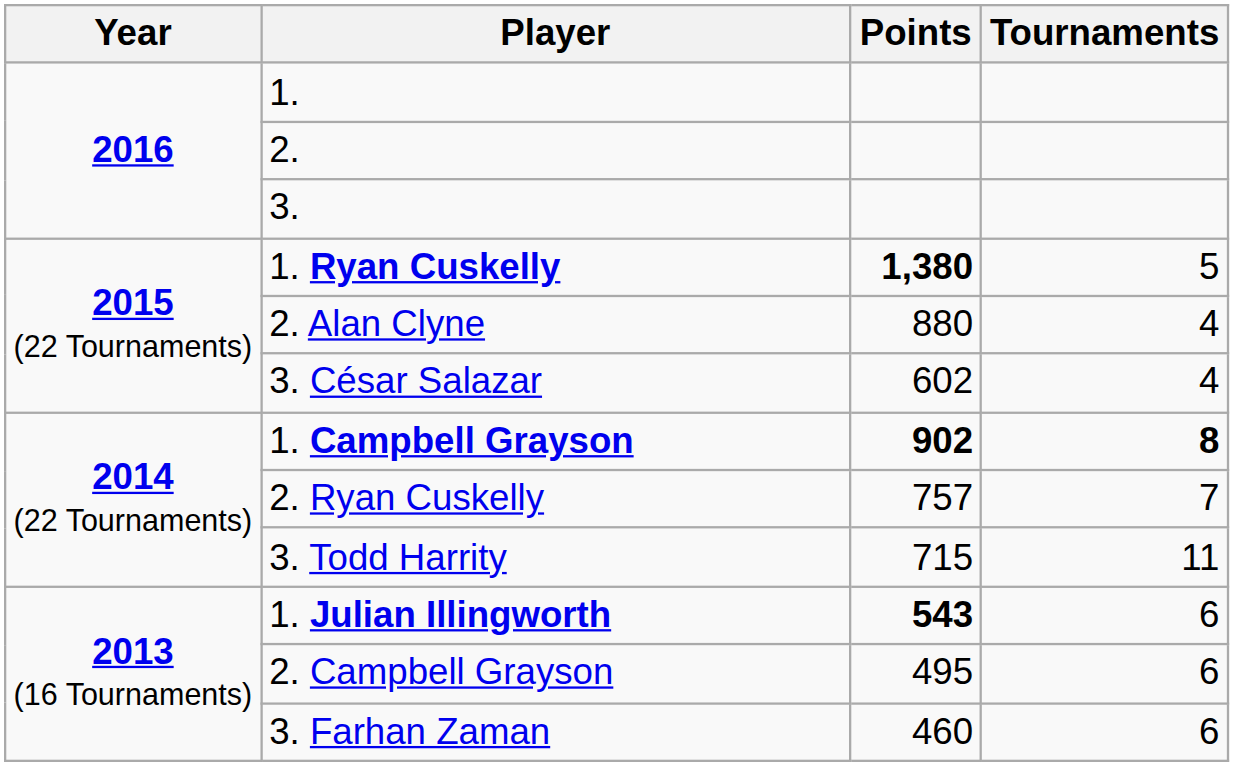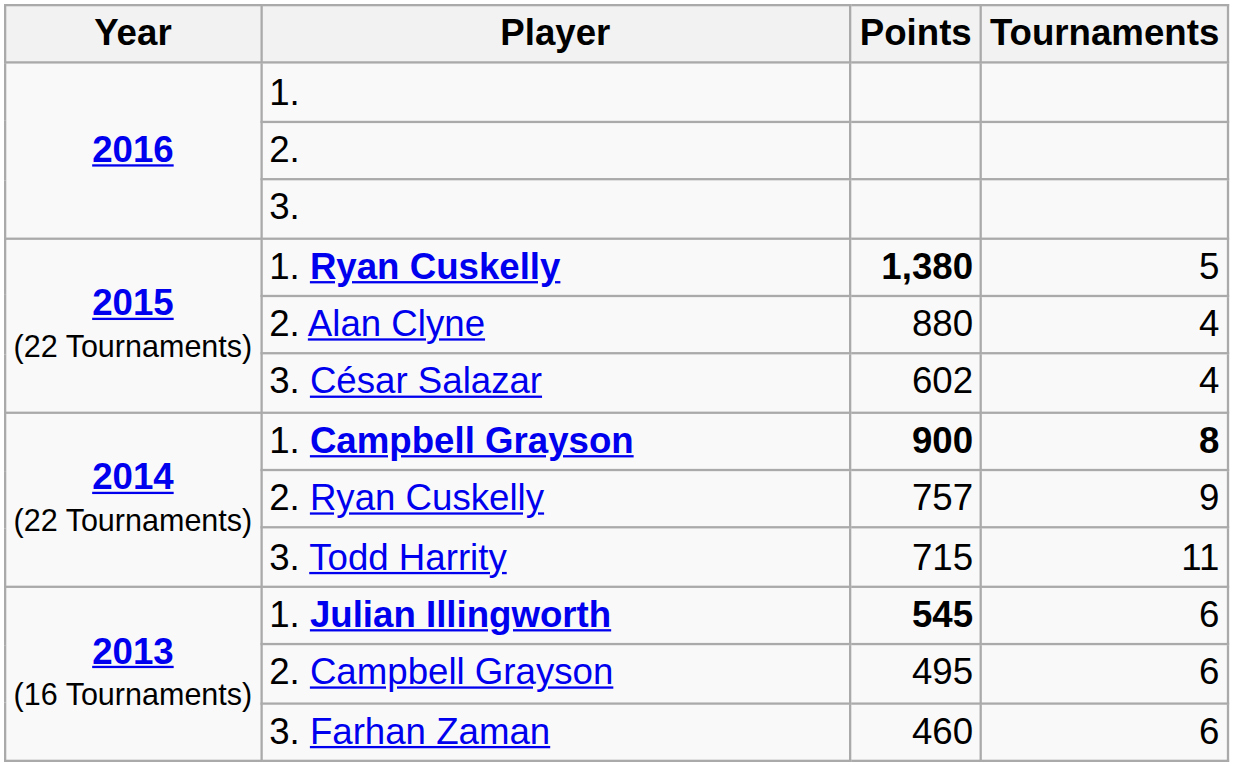1. Campbell Grayson | Points: 902 -> 900
2. Ryan Cuskelly | Tournaments: 7 -> 9
1. Julian Illingworth | Points: 543 -> 545
